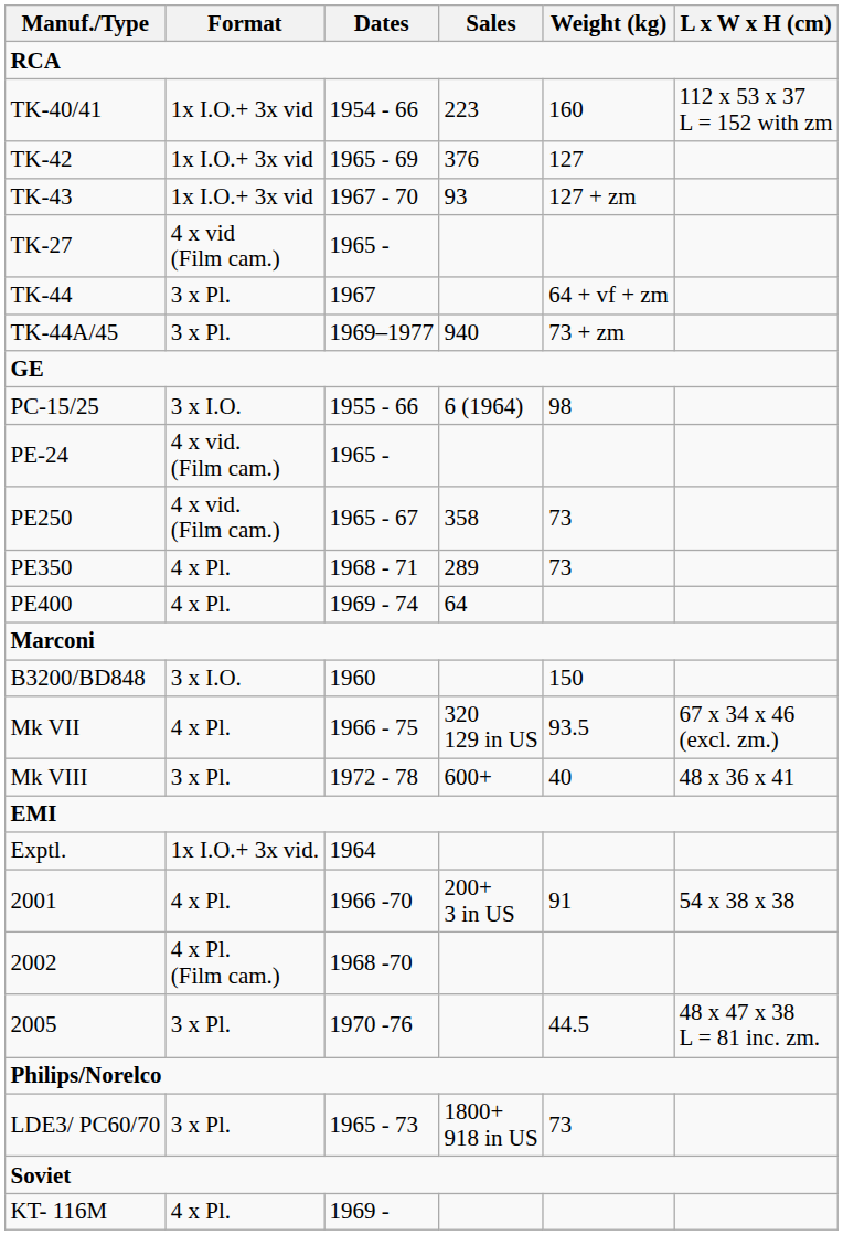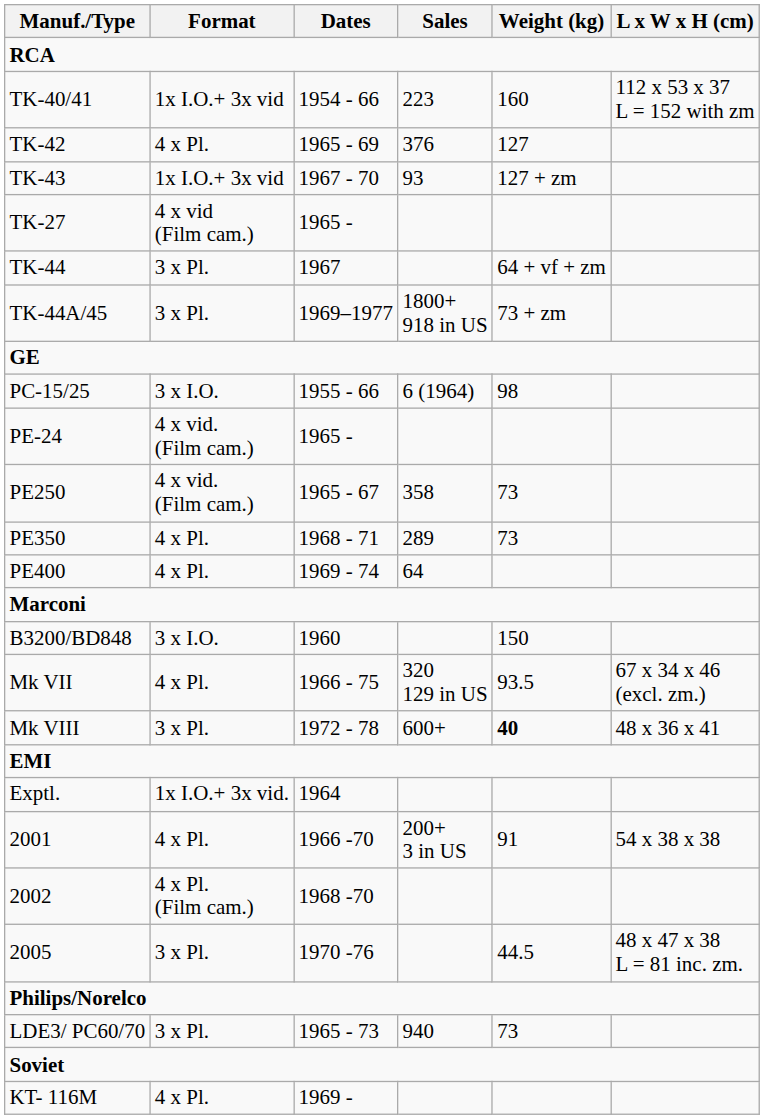TK-42 | Format: 1x I.O.+ 3x vid -> 4 x Pl.
TK-44A/45 | Sales: 940 -> 1800+ 918 in US
Mk VIII | Weight (kg): normal -> bold
LDE3/ PC60/70 | Sales: 1800+ 918 in US -> 940
